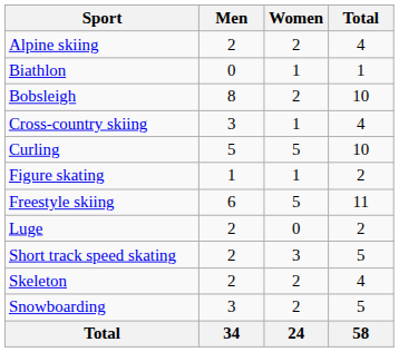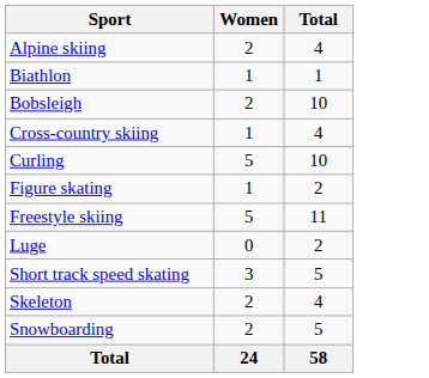- column: Men | 2 | 0 | 8 | 3 | 5 | 1 | 6 | 2 | 2 | 2 | 3 | 34
